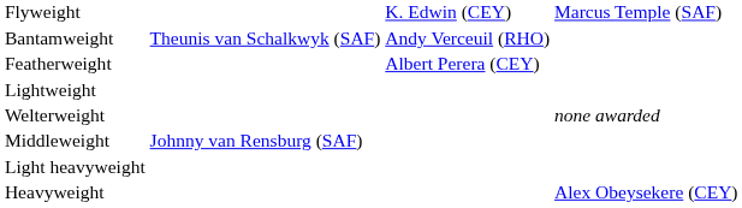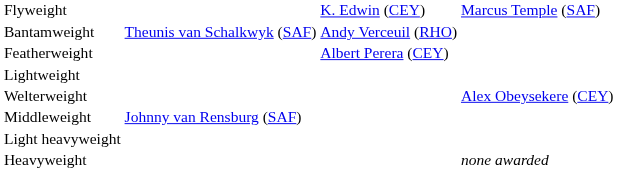Welterweight | column 4: none awarded -> Alex Obeysekere (CEY)
Heavyweight | column 4: Alex Obeysekere (CEY) -> none awarded
